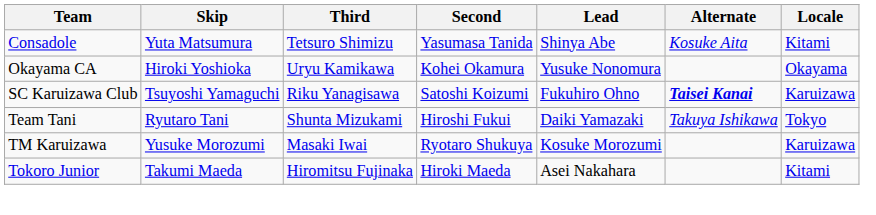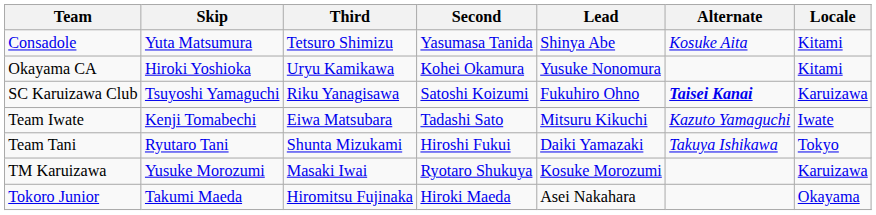Okayama CA | Locale: Okayama -> Kitami
+ row: Team Iwate | Kenji Tomabechi | Eiwa Matsubara | Tadashi Sato | Mitsuru Kikuchi | Kazuto Yamaguchi | Iwate
Tokoro Junior | Locale: Kitami -> Okayama
